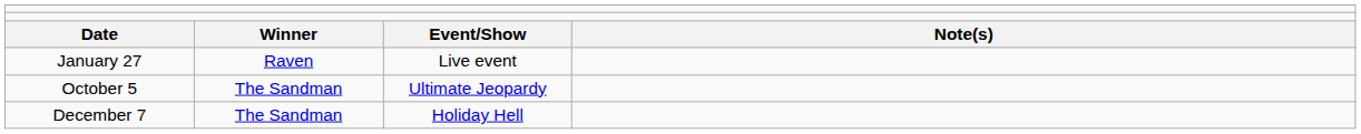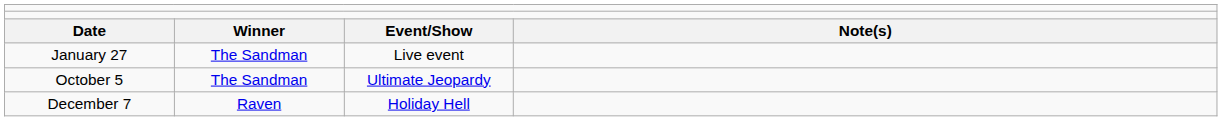January 27 | column 2: Raven -> The Sandman
December 7 | column 2: The Sandman -> Raven
